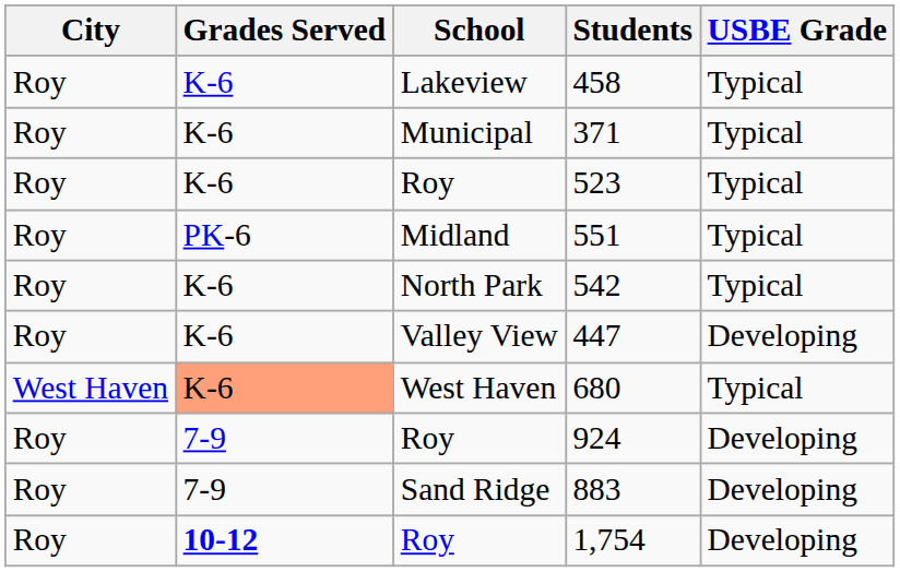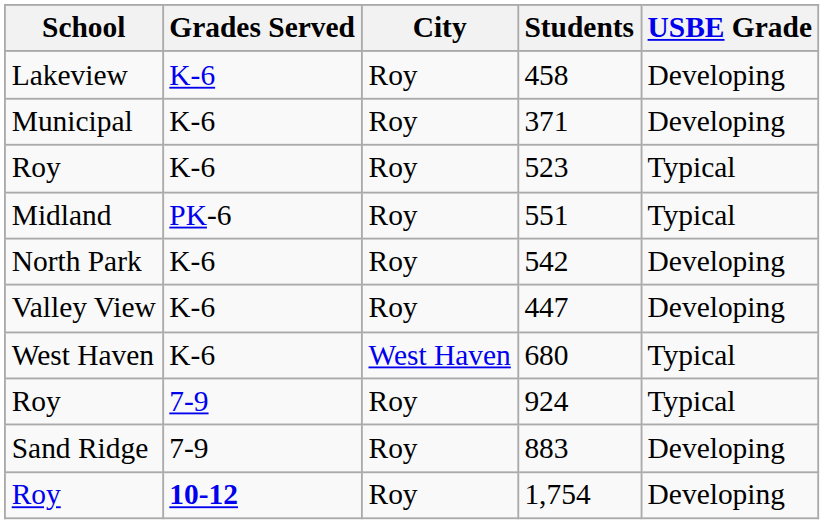columns swapped: School <-> City
458 | USBE Grade: Typical -> Developing
371 | USBE Grade: Typical -> Developing
542 | USBE Grade: Typical -> Developing
680 | Grades Served: lightsalmon background -> no background
924 | USBE Grade: Developing -> Typical
